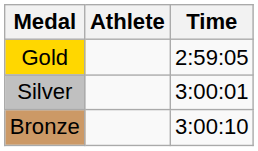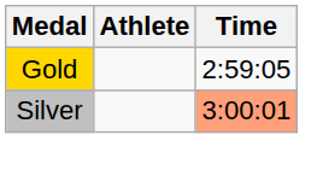Silver | Time: no background -> lightsalmon background
- row: Bronze | 3:00:10
